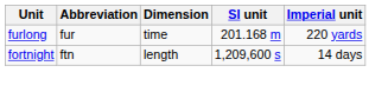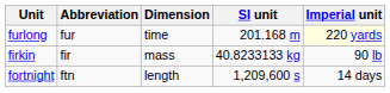furlong | Imperial unit: no background -> lightyellow background
+ row: firkin | fir | mass | 40.8233133 kg | 90 lb
